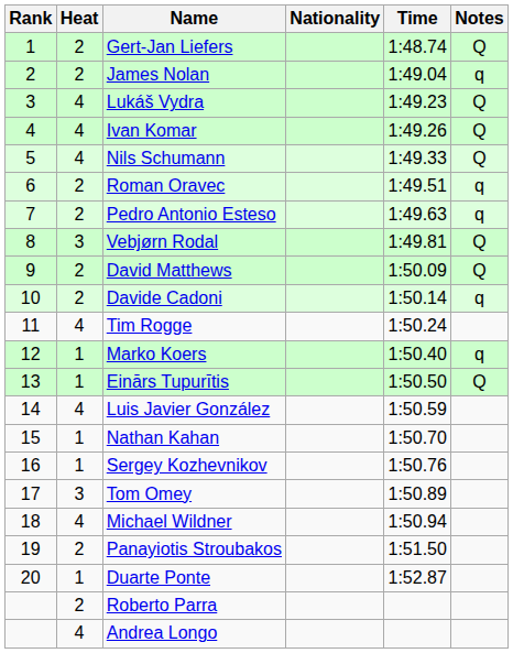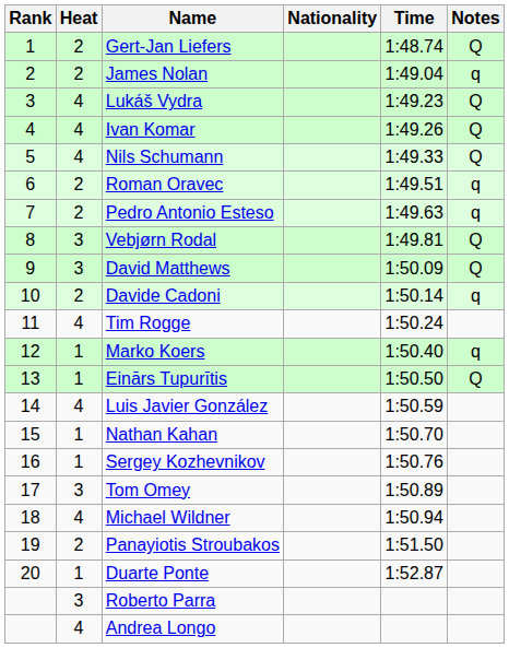David Matthews | Heat: 2 -> 3
Roberto Parra | Heat: 2 -> 3
